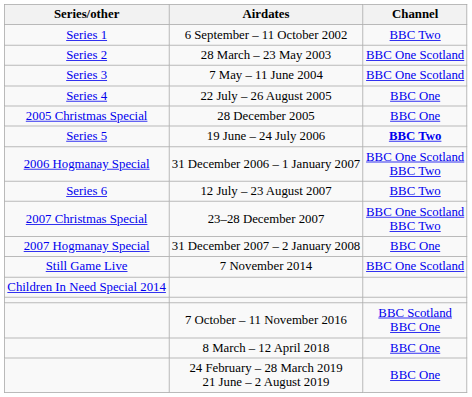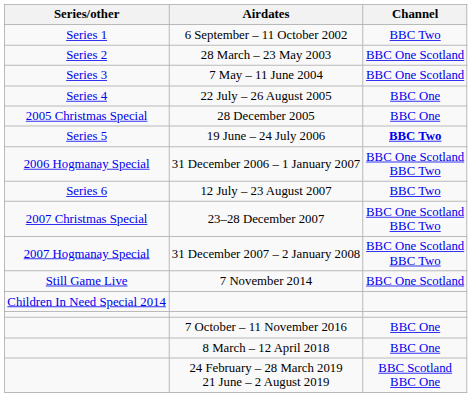31 December 2007 – 2 January 2008 | Channel: BBC One -> BBC One Scotland BBC Two
7 October – 11 November 2016 | Channel: BBC Scotland BBC One -> BBC One
24 February – 28 March 2019 21 June – 2 August 2019 | Channel: BBC One -> BBC Scotland BBC One
